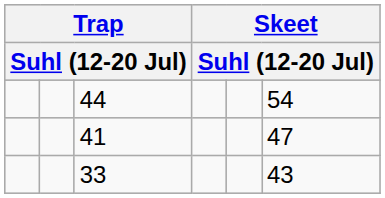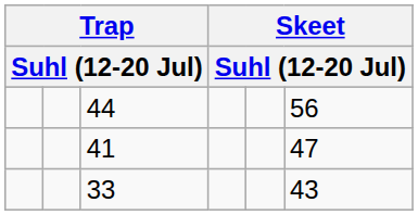44 | column 6: 54 -> 56
